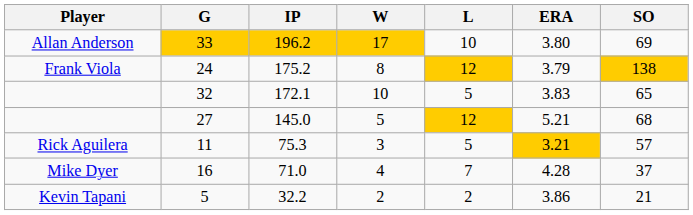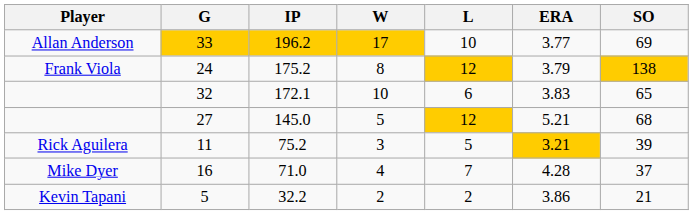33 | ERA: 3.80 -> 3.77
32 | L: 5 -> 6
11 | IP: 75.3 -> 75.2
11 | SO: 57 -> 39
